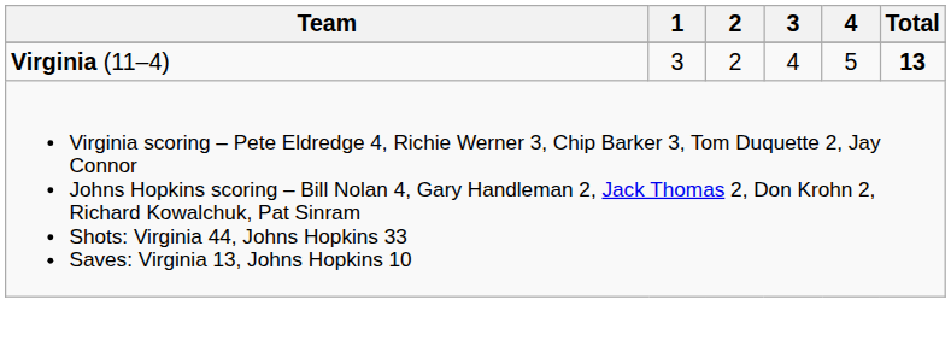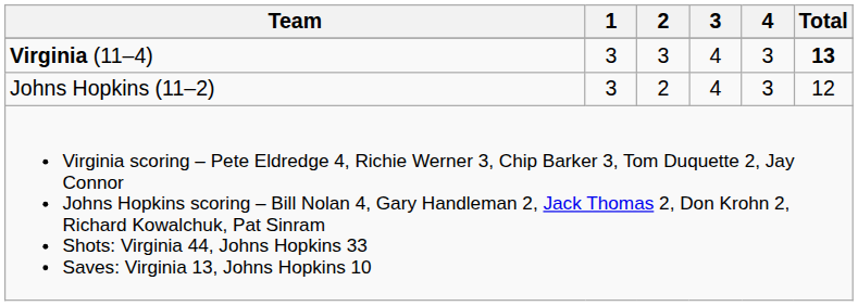Virginia (11–4) | 2: 2 -> 3
Virginia (11–4) | 4: 5 -> 3
+ row: Johns Hopkins (11–2) | 3 | 2 | 4 | 3 | 12
